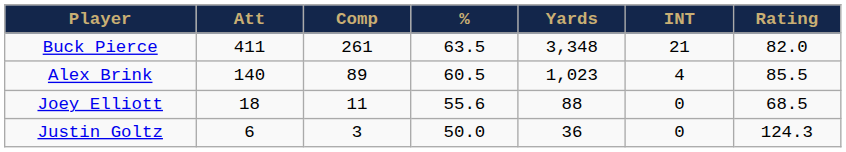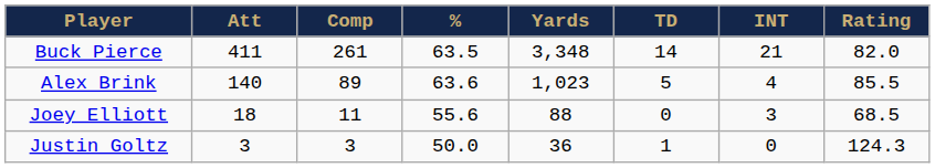+ column: TD | 14 | 5 | 0 | 1
Alex Brink | %: 60.5 -> 63.6
Joey Elliott | INT: 0 -> 3
Justin Goltz | Att: 6 -> 3
